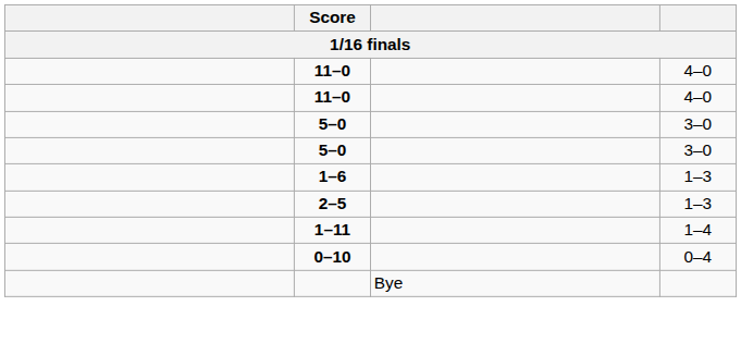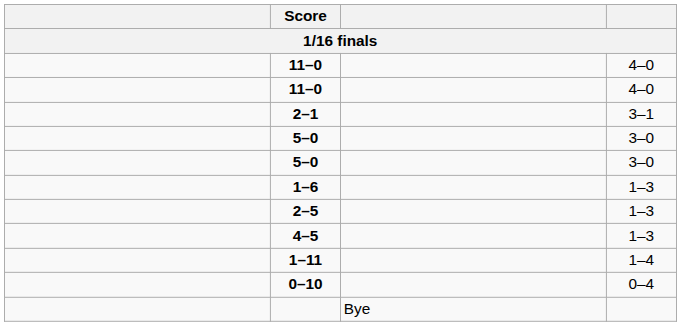+ row: 2–1 | 3–1
+ row: 4–5 | 1–3
